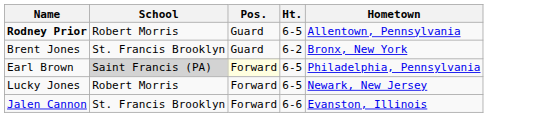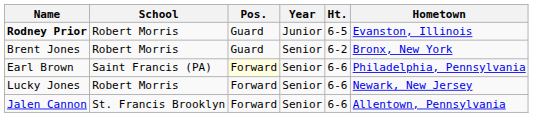+ column: Year | Junior | Senior | Senior | Senior | Senior
Rodney Prior | Hometown: Allentown, Pennsylvania -> Evanston, Illinois
Brent Jones | School: St. Francis Brooklyn -> Robert Morris
Earl Brown | School: lightgrey background -> no background
Earl Brown | Ht.: 6-5 -> 6-6
Lucky Jones | Ht.: 6-5 -> 6-6
Jalen Cannon | Hometown: Evanston, Illinois -> Allentown, Pennsylvania
